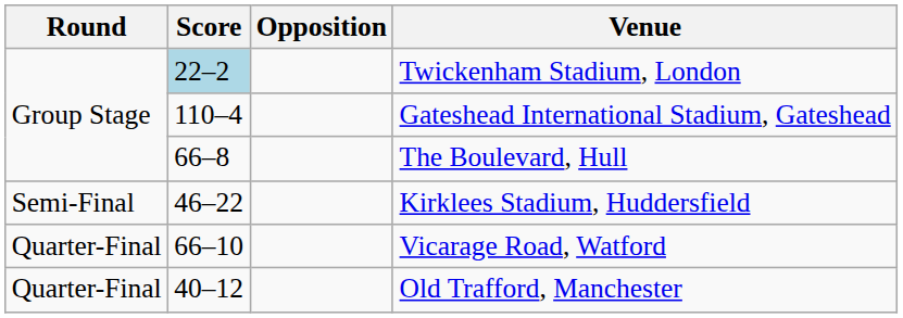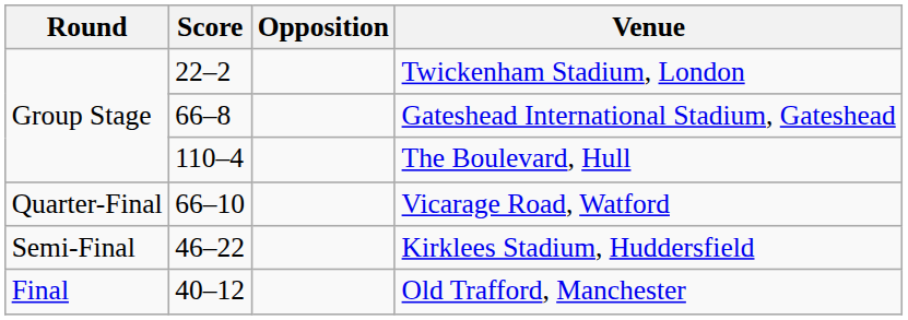Twickenham Stadium, London | Score: lightblue background -> no background
Gateshead International Stadium, Gateshead | Score: 110–4 -> 66–8
The Boulevard, Hull | Score: 66–8 -> 110–4
rows swapped: Vicarage Road, Watford <-> Kirklees Stadium, Huddersfield
Old Trafford, Manchester | Round: Quarter-Final -> Final
